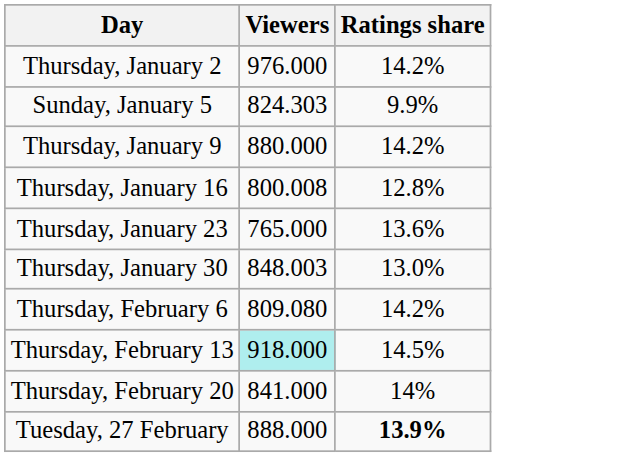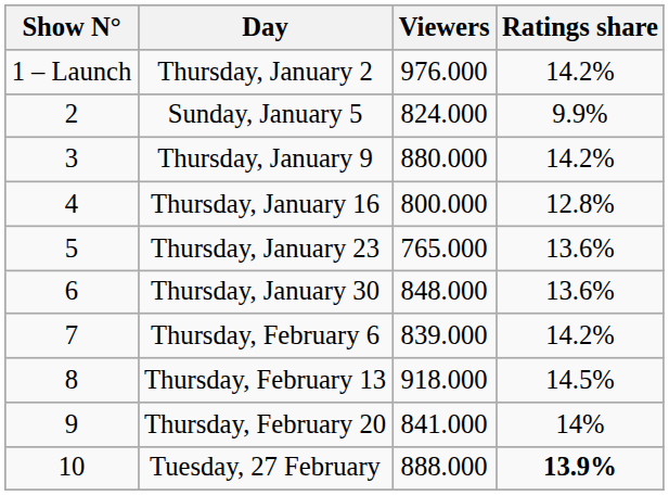+ column: Show N° | 1 – Launch | 2 | 3 | 4 | 5 | 6 | 7 | 8 | 9 | 10
Sunday, January 5 | Viewers: 824.303 -> 824.000
Thursday, January 16 | Viewers: 800.008 -> 800.000
Thursday, January 30 | Viewers: 848.003 -> 848.000
Thursday, January 30 | Ratings share: 13.0% -> 13.6%
Thursday, February 6 | Viewers: 809.080 -> 839.000
Thursday, February 13 | Viewers: paleturquoise background -> no background
